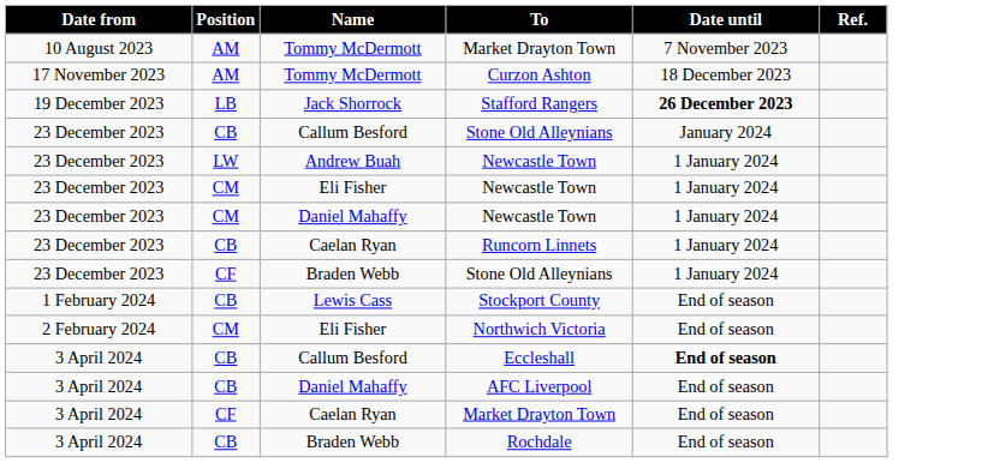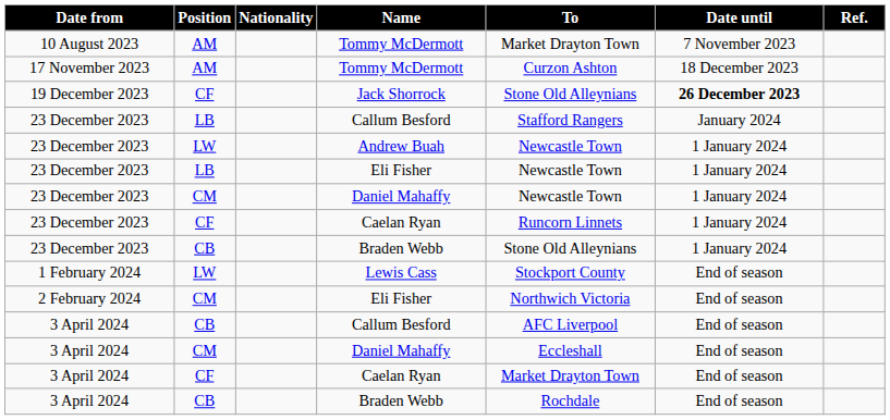+ column: Nationality
Jack Shorrock | Position: LB -> CF
Jack Shorrock | To: Stafford Rangers -> Stone Old Alleynians
23 December 2023 / Callum Besford | Position: CB -> LB
23 December 2023 / Callum Besford | To: Stone Old Alleynians -> Stafford Rangers
23 December 2023 / Eli Fisher | Position: CM -> LB
23 December 2023 / Caelan Ryan | Position: CB -> CF
23 December 2023 / Braden Webb | Position: CF -> CB
Lewis Cass | Position: CB -> LW
3 April 2024 / Callum Besford | To: Eccleshall -> AFC Liverpool
3 April 2024 / Callum Besford | Date until: bold -> normal
3 April 2024 / Daniel Mahaffy | Position: CB -> CM
3 April 2024 / Daniel Mahaffy | To: AFC Liverpool -> Eccleshall
